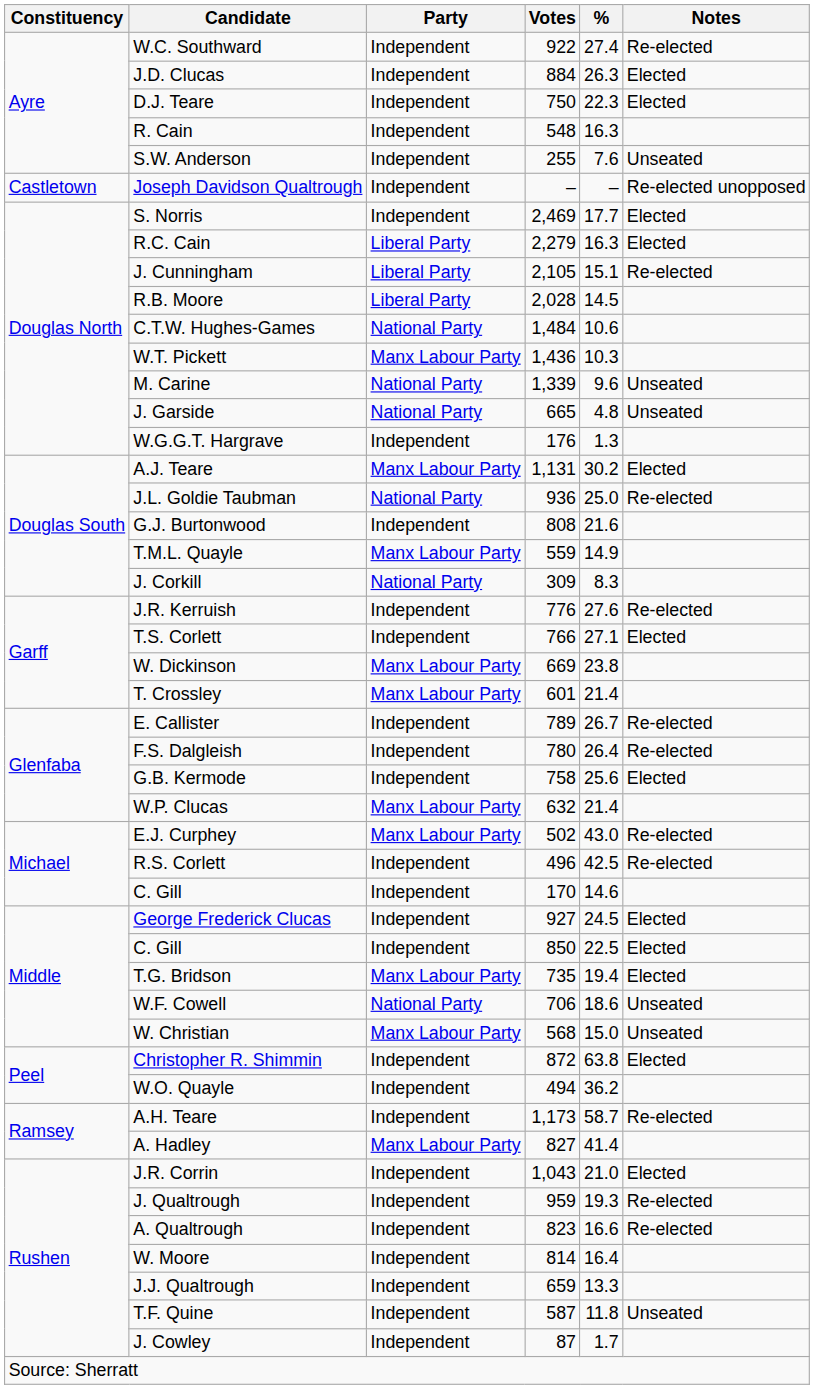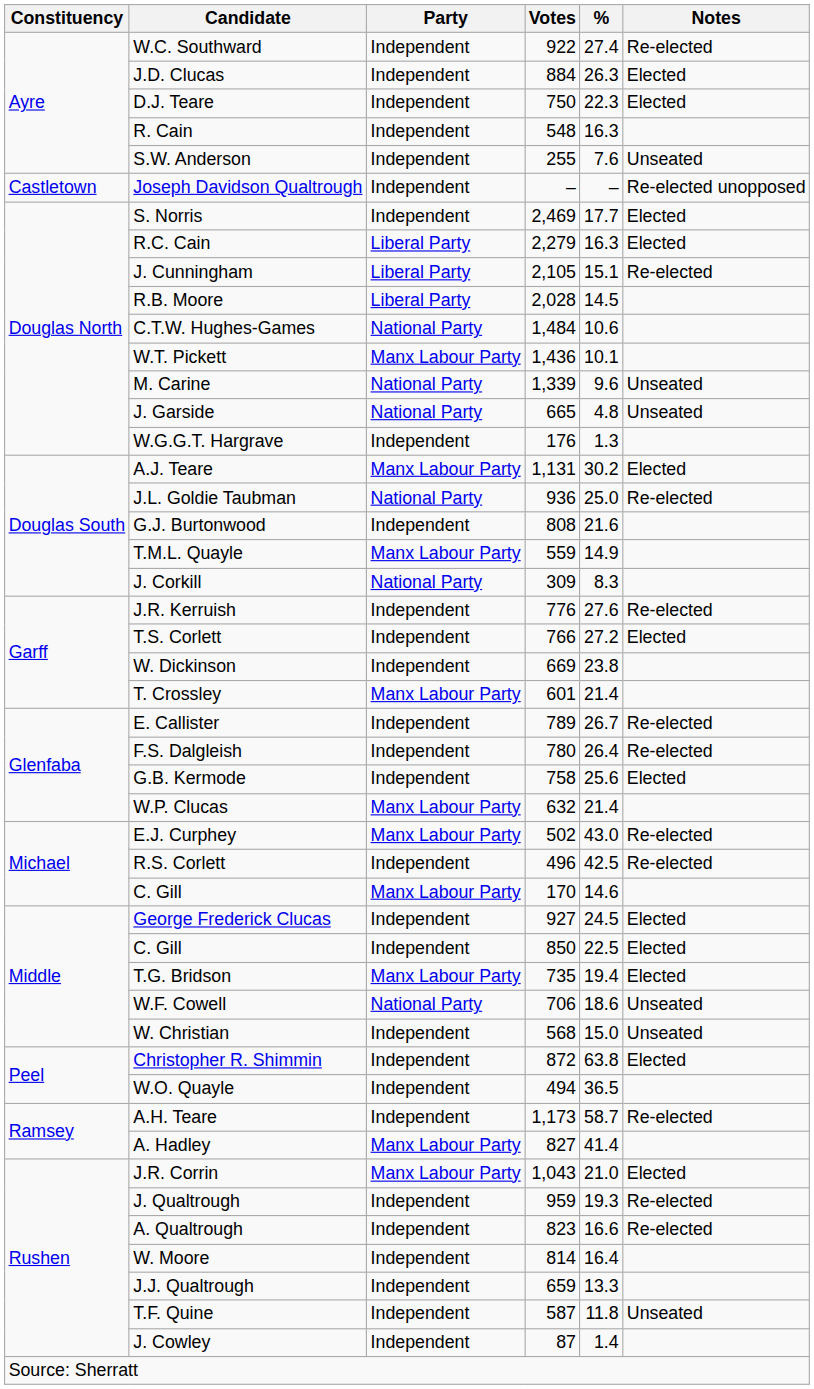W.T. Pickett | %: 10.3 -> 10.1
T.S. Corlett | %: 27.1 -> 27.2
W. Dickinson | Party: Manx Labour Party -> Independent
C. Gill / 170 | Party: Independent -> Manx Labour Party
W. Christian | Party: Manx Labour Party -> Independent
W.O. Quayle | %: 36.2 -> 36.5
J.R. Corrin | Party: Independent -> Manx Labour Party
J. Cowley | %: 1.7 -> 1.4
